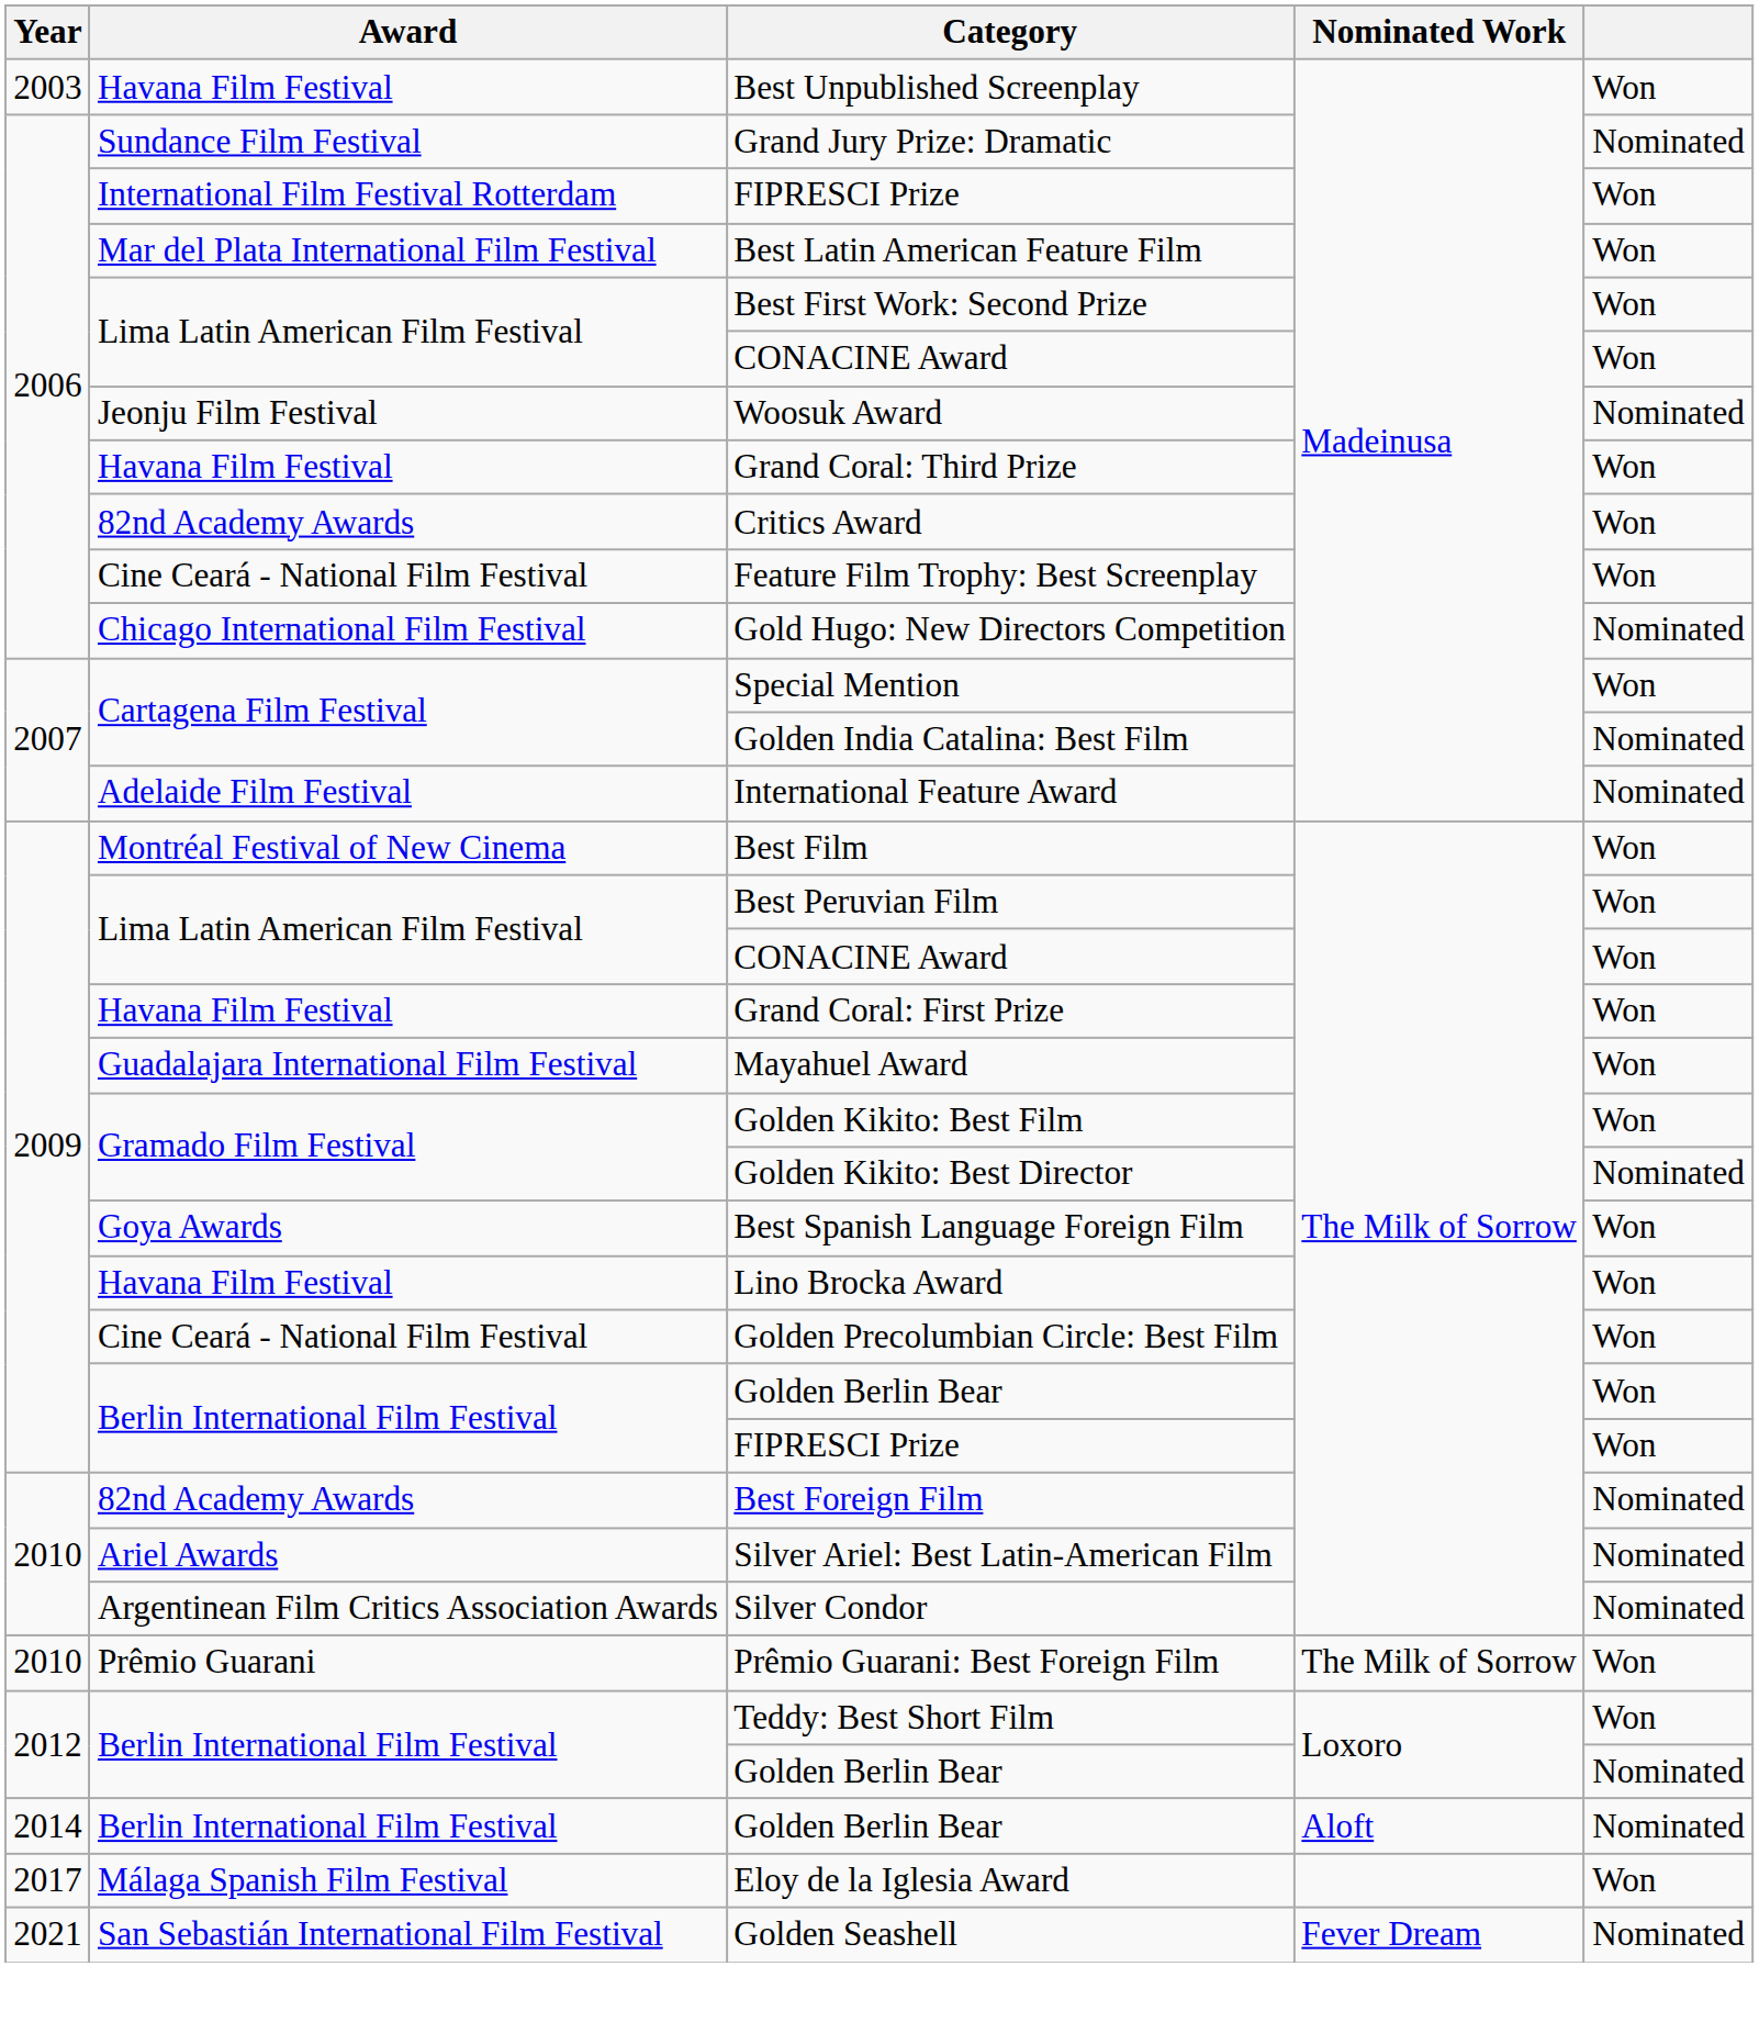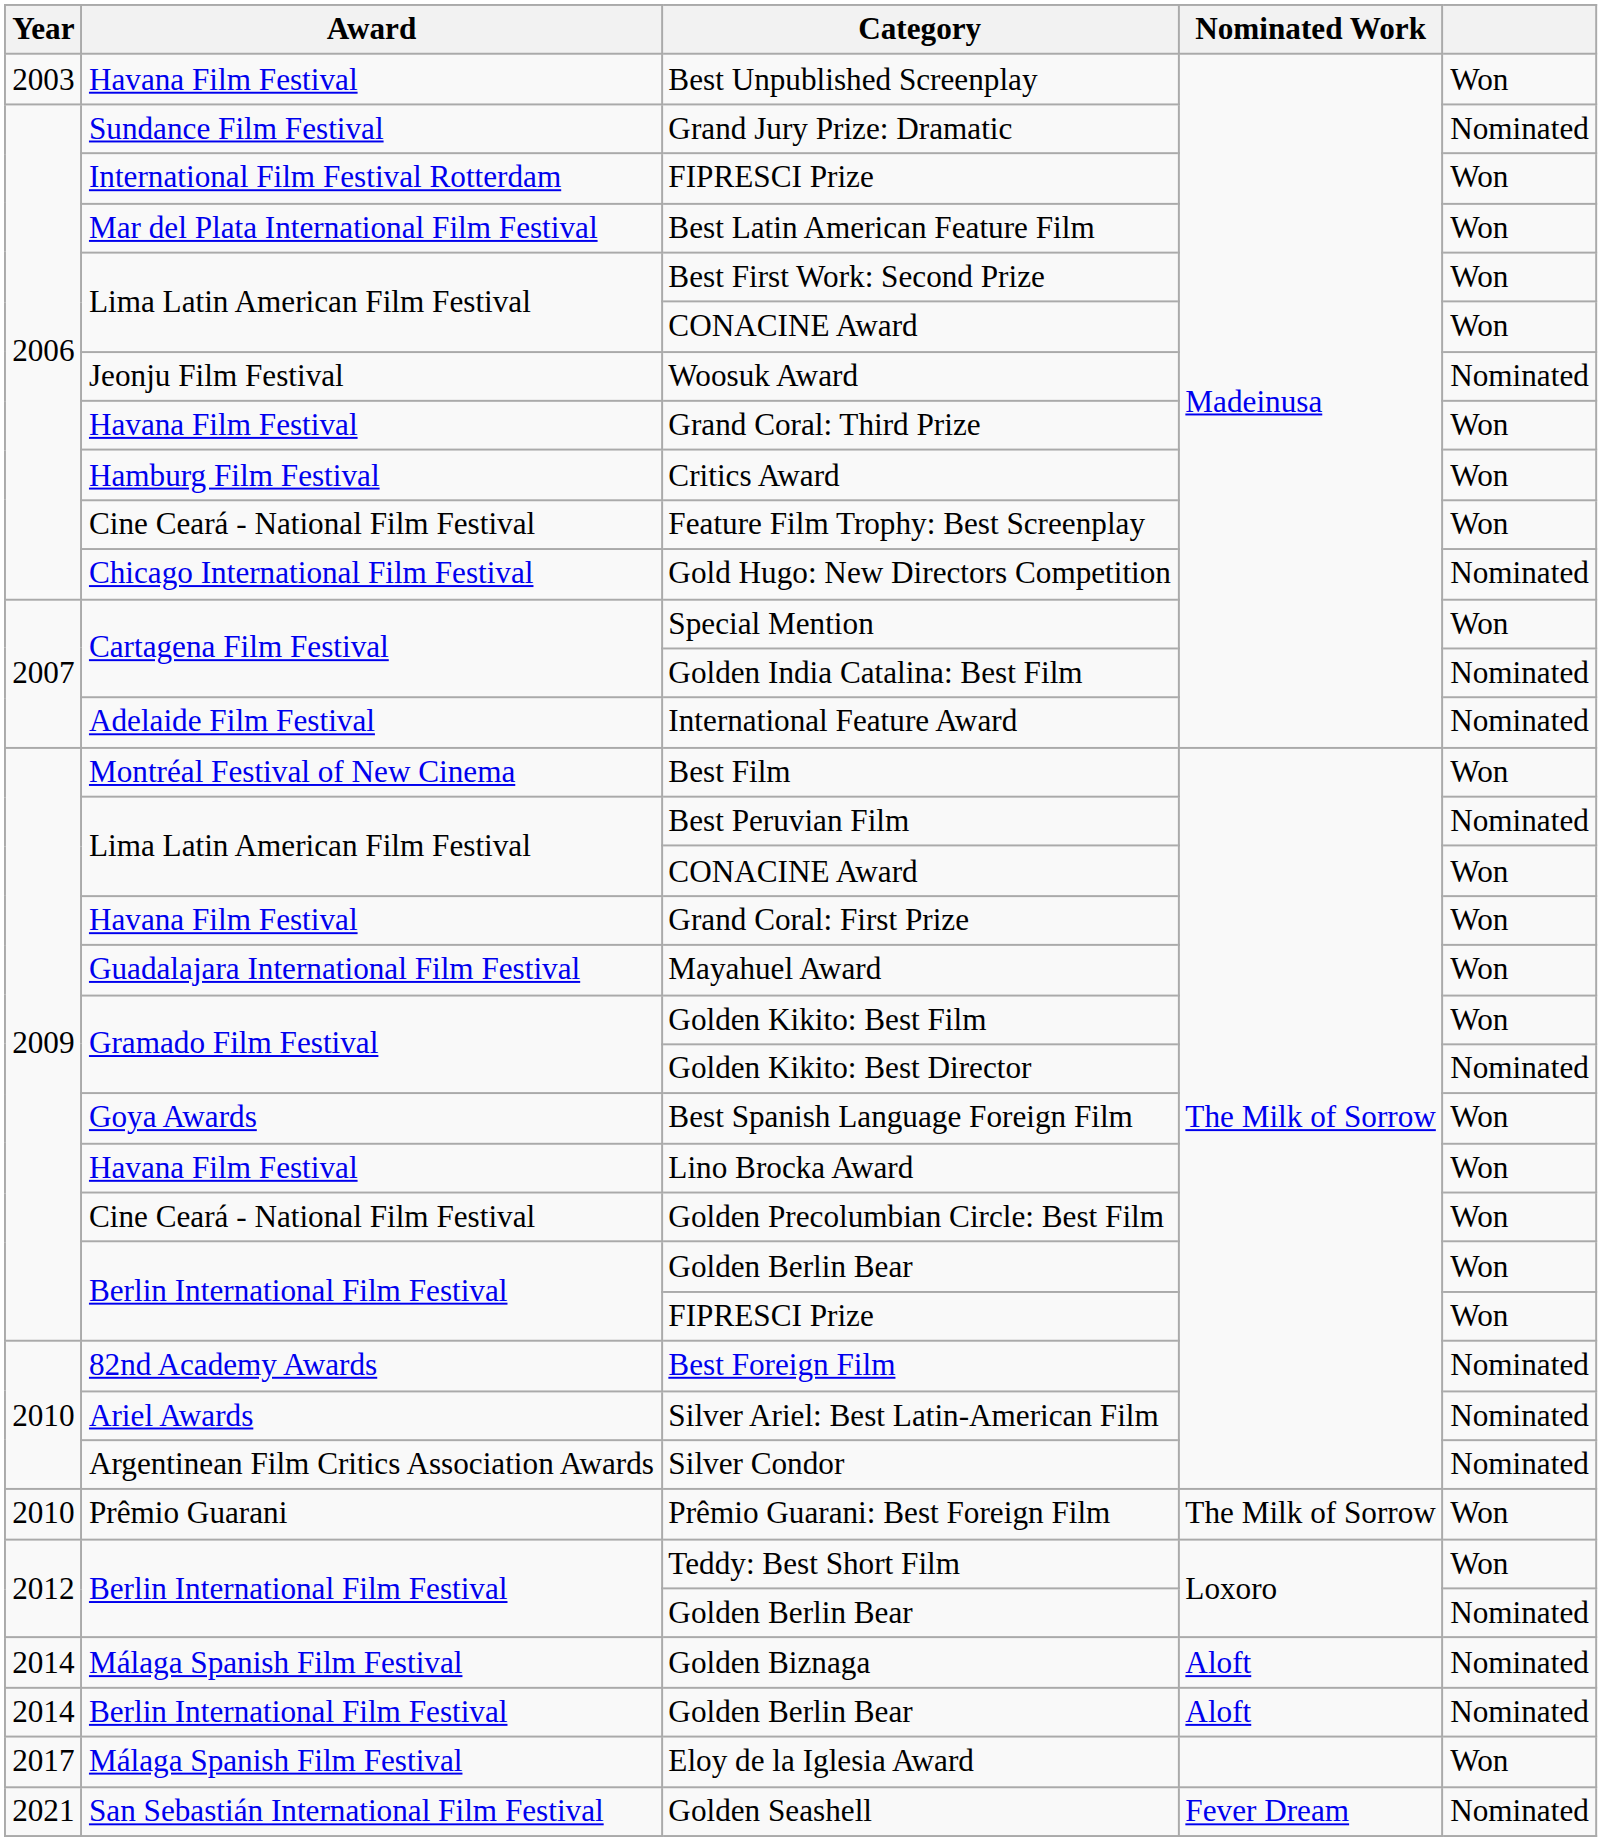Critics Award | Award: 82nd Academy Awards -> Hamburg Film Festival
Best Peruvian Film | column 5: Won -> Nominated
+ row: 2014 | Málaga Spanish Film Festival | Golden Biznaga | Aloft | Nominated
